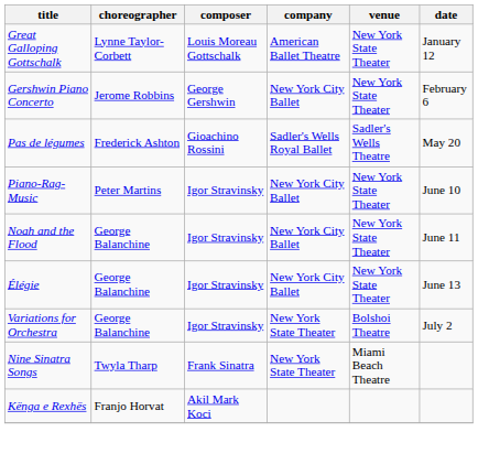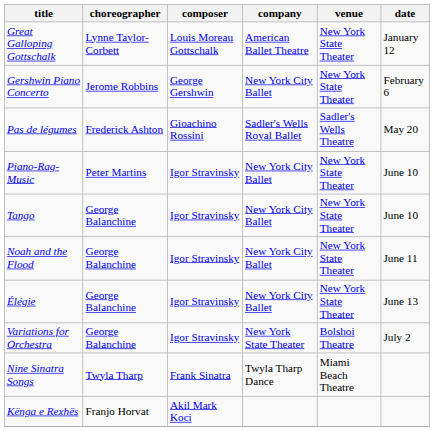+ row: Tango | George Balanchine | Igor Stravinsky | New York City Ballet | New York State Theater | June 10
Nine Sinatra Songs | company: New York State Theater -> Twyla Tharp Dance
